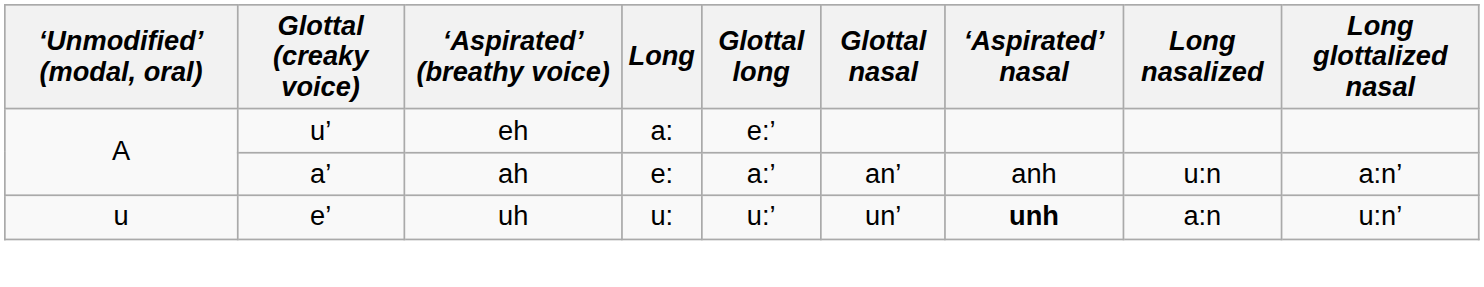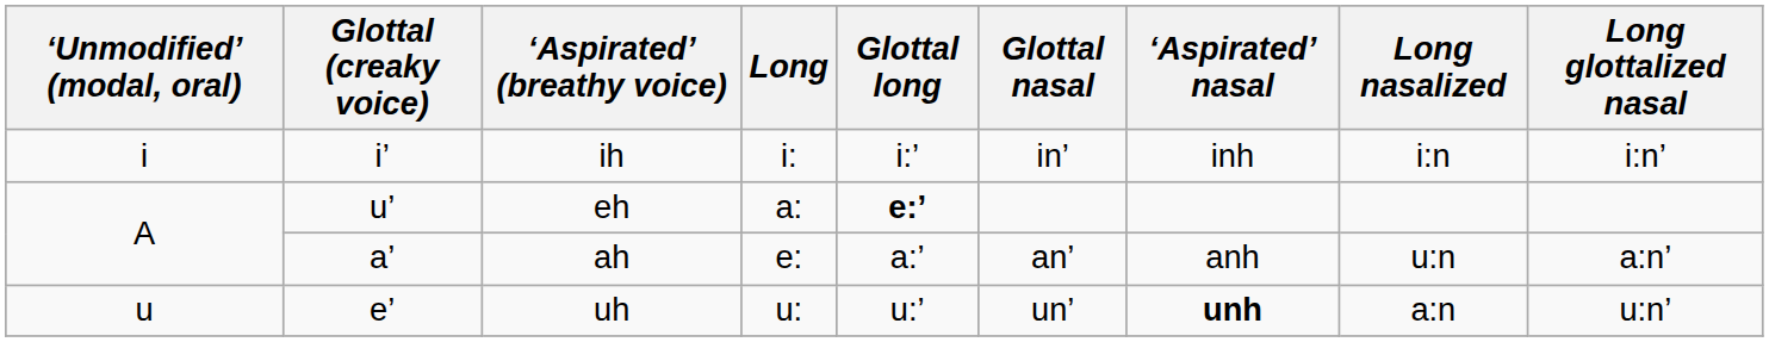+ row: i | i’ | ih | i: | i:’ | in’ | inh | i:n | i:n’
eh | Glottal long: normal -> bold
